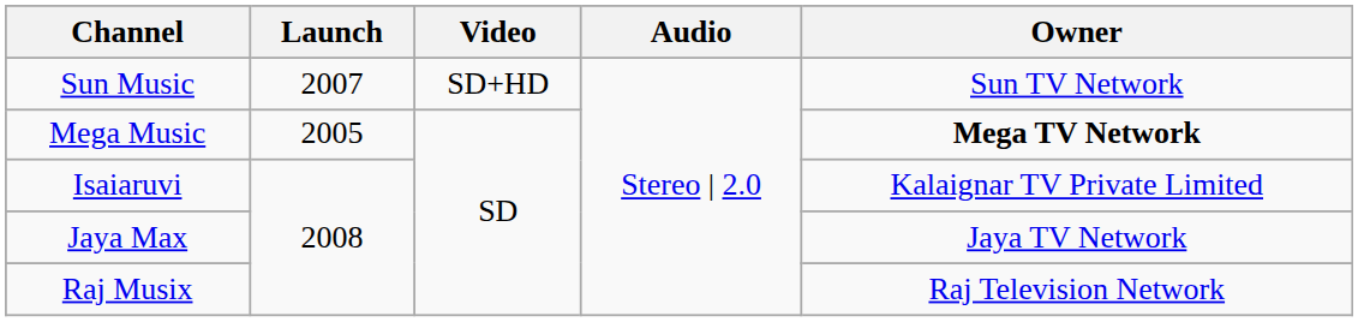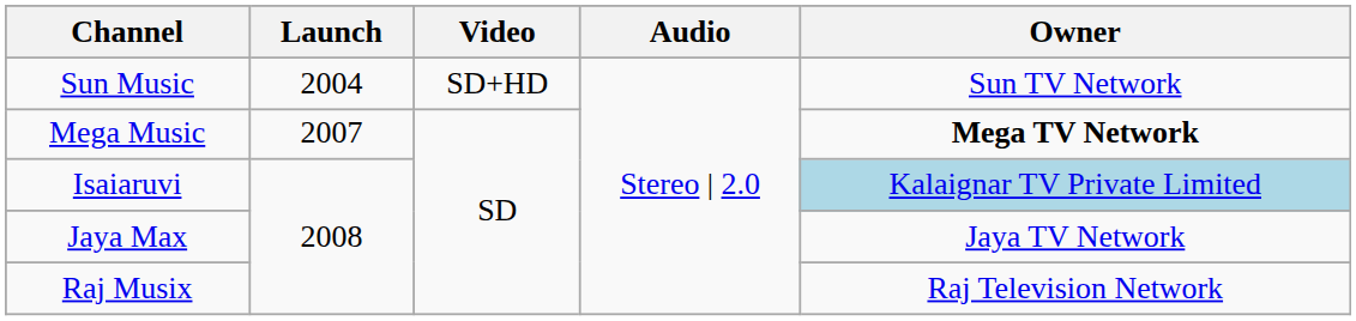Sun Music | Launch: 2007 -> 2004
Mega Music | Launch: 2005 -> 2007
Isaiaruvi | Owner: no background -> lightblue background
